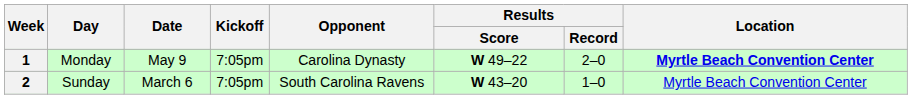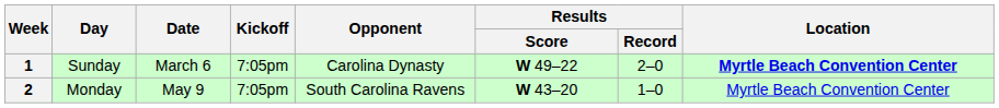1 | Day: Monday -> Sunday
1 | Date: May 9 -> March 6
2 | Day: Sunday -> Monday
2 | Date: March 6 -> May 9
